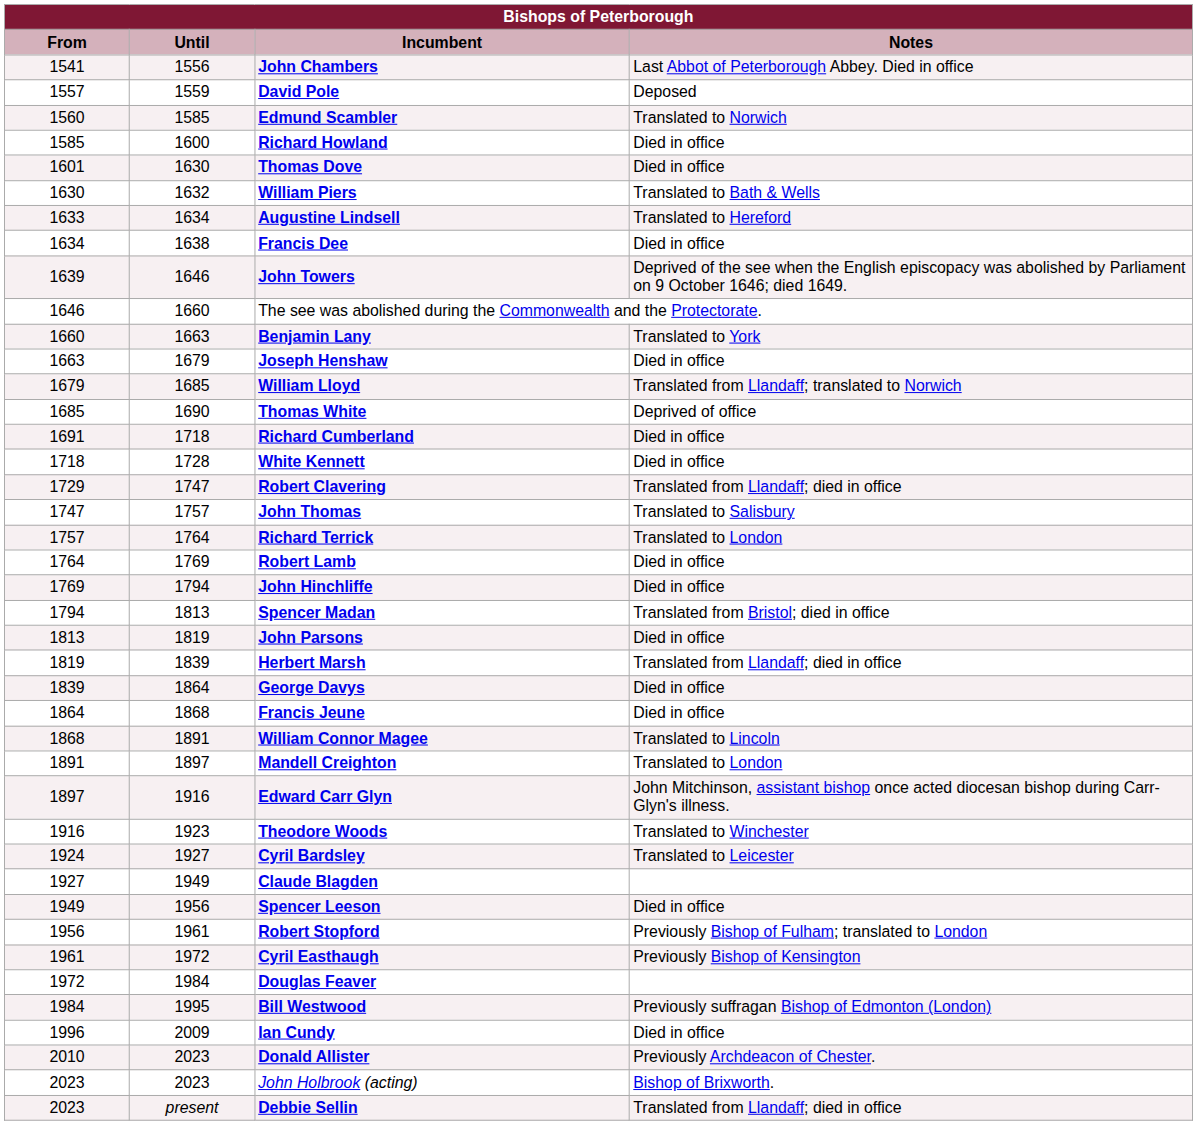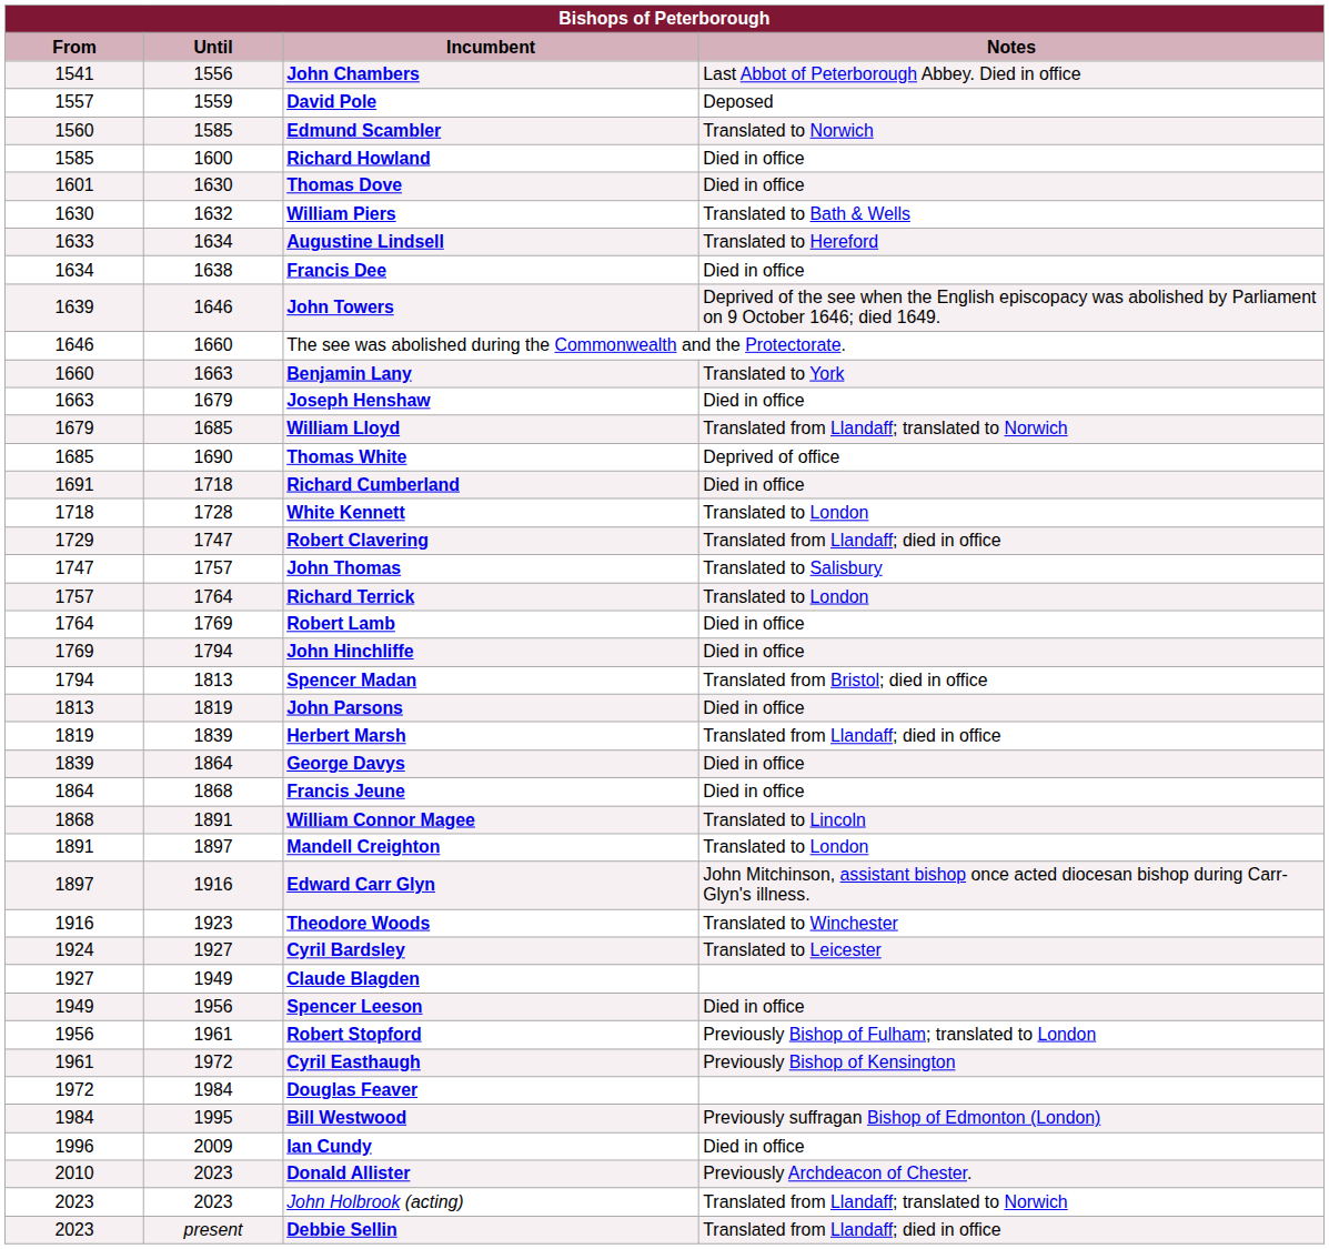White Kennett | Notes: Died in office -> Translated to London
John Holbrook (acting) | Notes: Bishop of Brixworth. -> Translated from Llandaff; translated to Norwich
